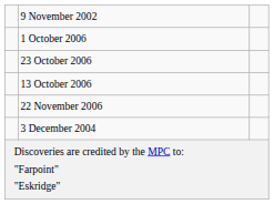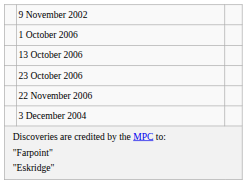rows swapped: 13 October 2006 <-> 23 October 2006
